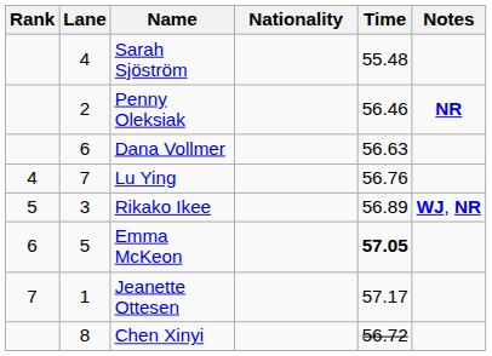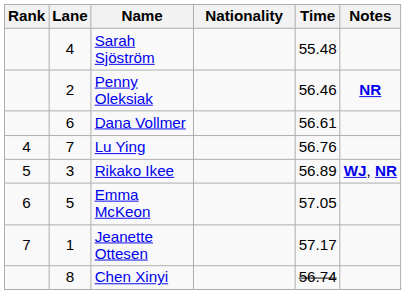Dana Vollmer | Time: 56.63 -> 56.61
Emma McKeon | Time: bold -> normal
Chen Xinyi | Time: 56.72 -> 56.74
